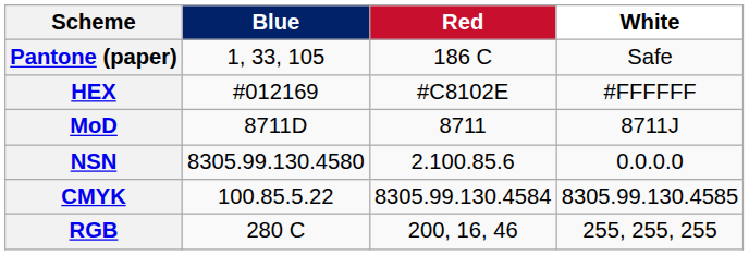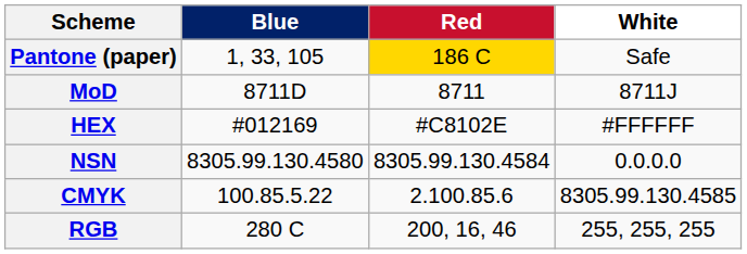Pantone (paper) | Red: no background -> gold background
rows swapped: HEX <-> MoD
NSN | Red: 2.100.85.6 -> 8305.99.130.4584
CMYK | Red: 8305.99.130.4584 -> 2.100.85.6
